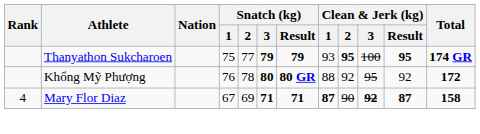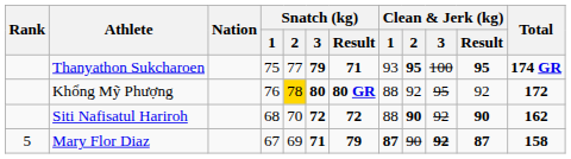Thanyathon Sukcharoen | Snatch (kg) / Result: 79 -> 71
Khổng Mỹ Phượng | Snatch (kg) / 2: no background -> gold background
+ row: Siti Nafisatul Hariroh | 68 | 70 | 72 | 72 | 88 | 90 | 92 | 90 | 162
Mary Flor Diaz | Rank: 4 -> 5
Mary Flor Diaz | Snatch (kg) / Result: 71 -> 79
